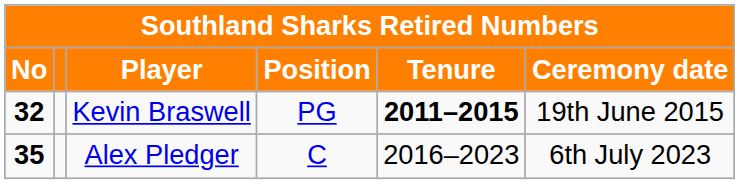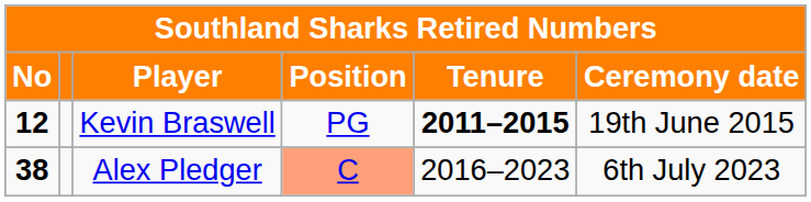Kevin Braswell | No: 32 -> 12
Alex Pledger | No: 35 -> 38
Alex Pledger | Position: no background -> lightsalmon background
